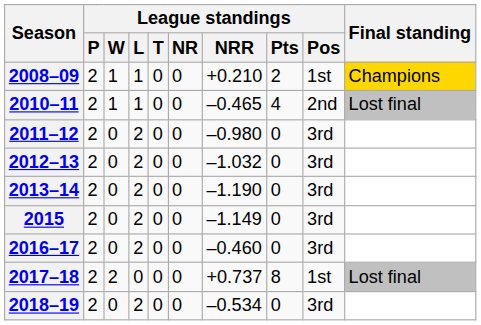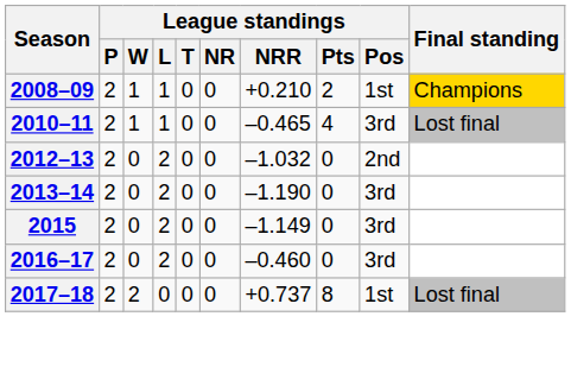2010–11 | League standings / Pos: 2nd -> 3rd
- row: 2011–12 | 2 | 0 | 2 | 0 | 0 | –0.980 | 0 | 3rd
2012–13 | League standings / Pos: 3rd -> 2nd
- row: 2018–19 | 2 | 0 | 2 | 0 | 0 | –0.534 | 0 | 3rd
